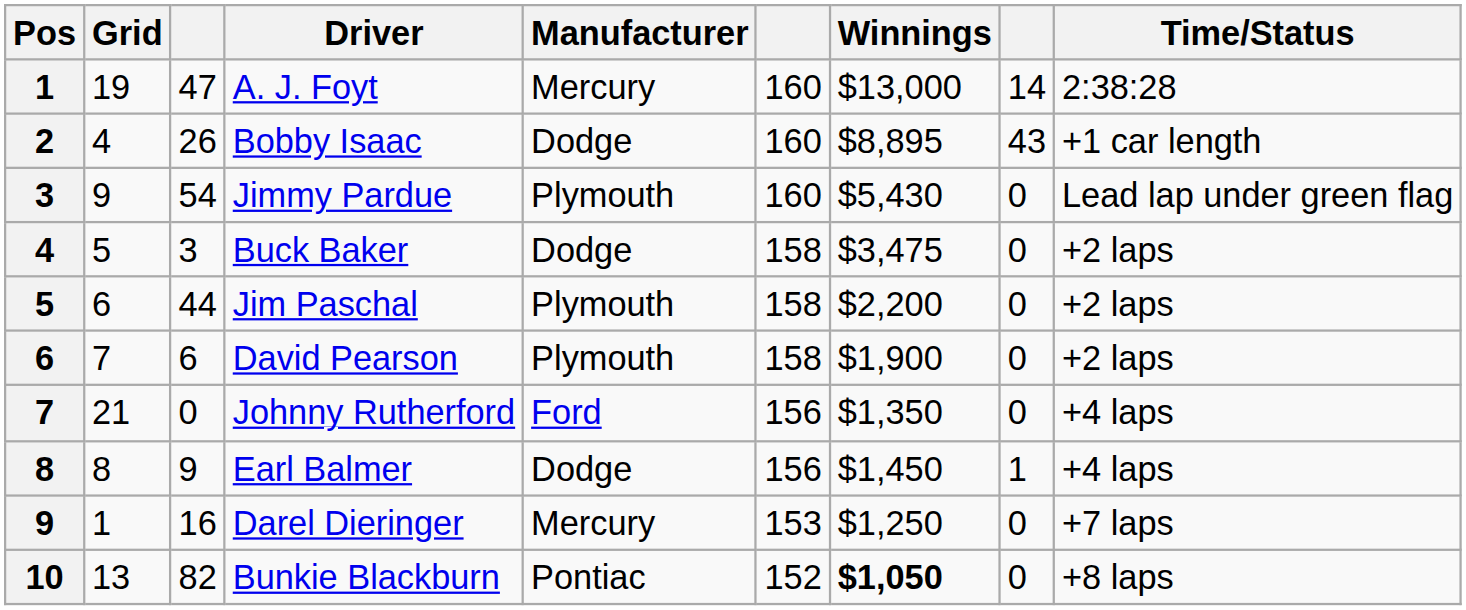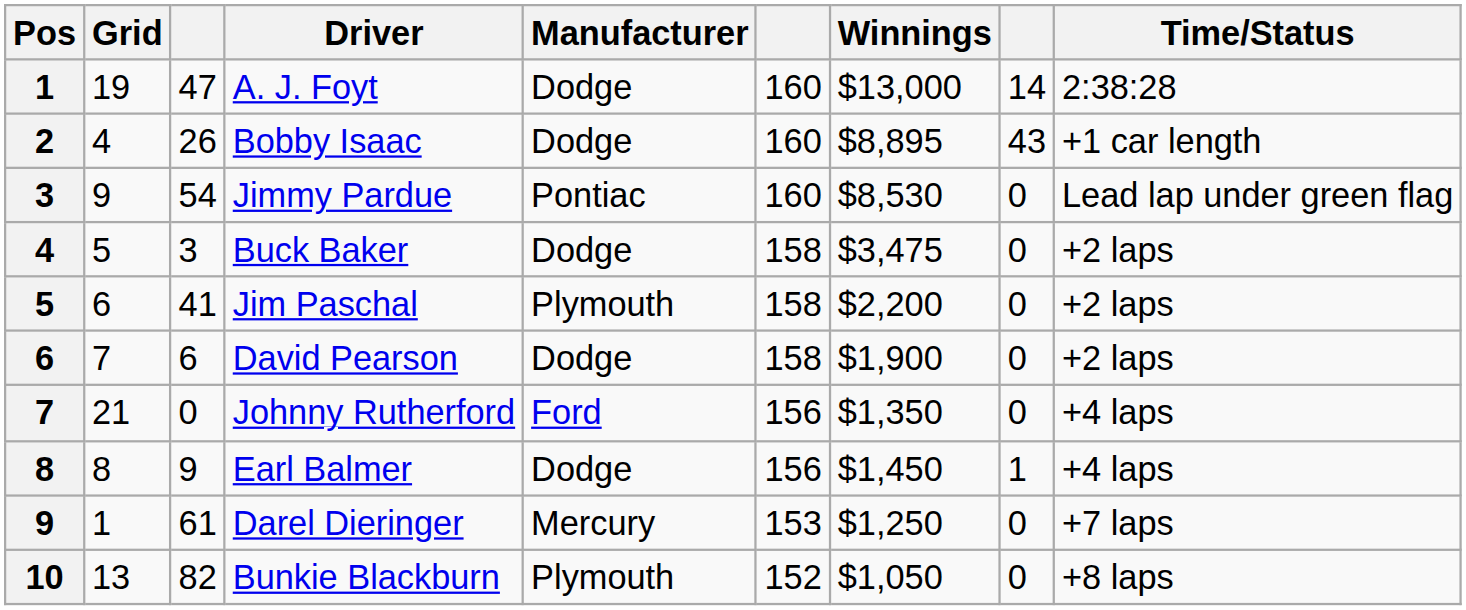A. J. Foyt | Manufacturer: Mercury -> Dodge
Jimmy Pardue | Manufacturer: Plymouth -> Pontiac
Jimmy Pardue | Winnings: $5,430 -> $8,530
Jim Paschal | column 3: 44 -> 41
David Pearson | Manufacturer: Plymouth -> Dodge
Darel Dieringer | column 3: 16 -> 61
Bunkie Blackburn | Manufacturer: Pontiac -> Plymouth
Bunkie Blackburn | Winnings: bold -> normal
